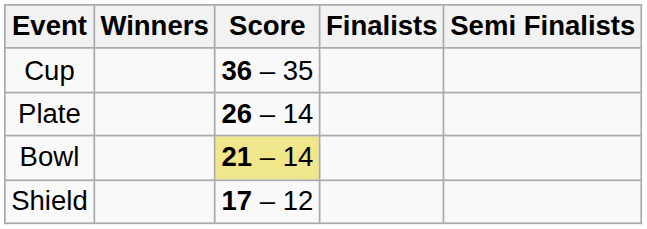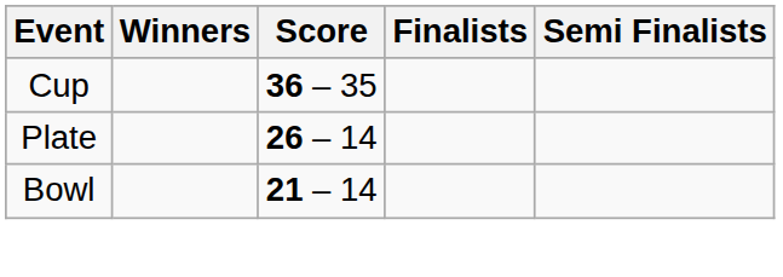Bowl | Score: khaki background -> no background
- row: Shield | 17 – 12
